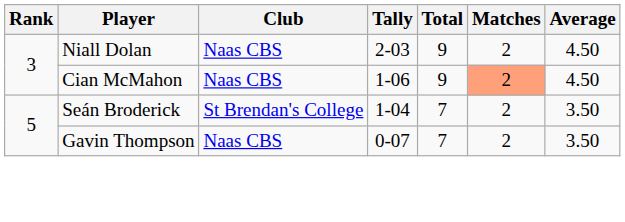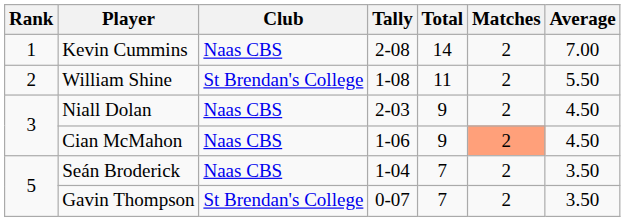+ row: 1 | Kevin Cummins | Naas CBS | 2-08 | 14 | 2 | 7.00
+ row: 2 | William Shine | St Brendan's College | 1-08 | 11 | 2 | 5.50
Seán Broderick | Club: St Brendan's College -> Naas CBS
Gavin Thompson | Club: Naas CBS -> St Brendan's College
